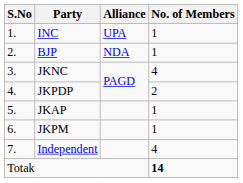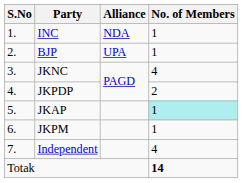INC | Alliance: UPA -> NDA
BJP | Alliance: NDA -> UPA
JKAP | No. of Members: no background -> paleturquoise background
